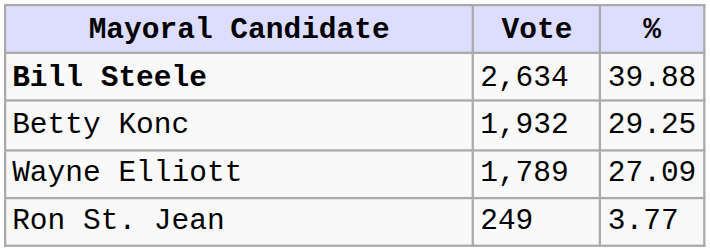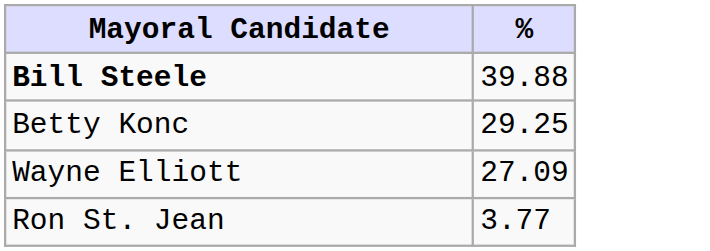- column: Vote | 2,634 | 1,932 | 1,789 | 249
